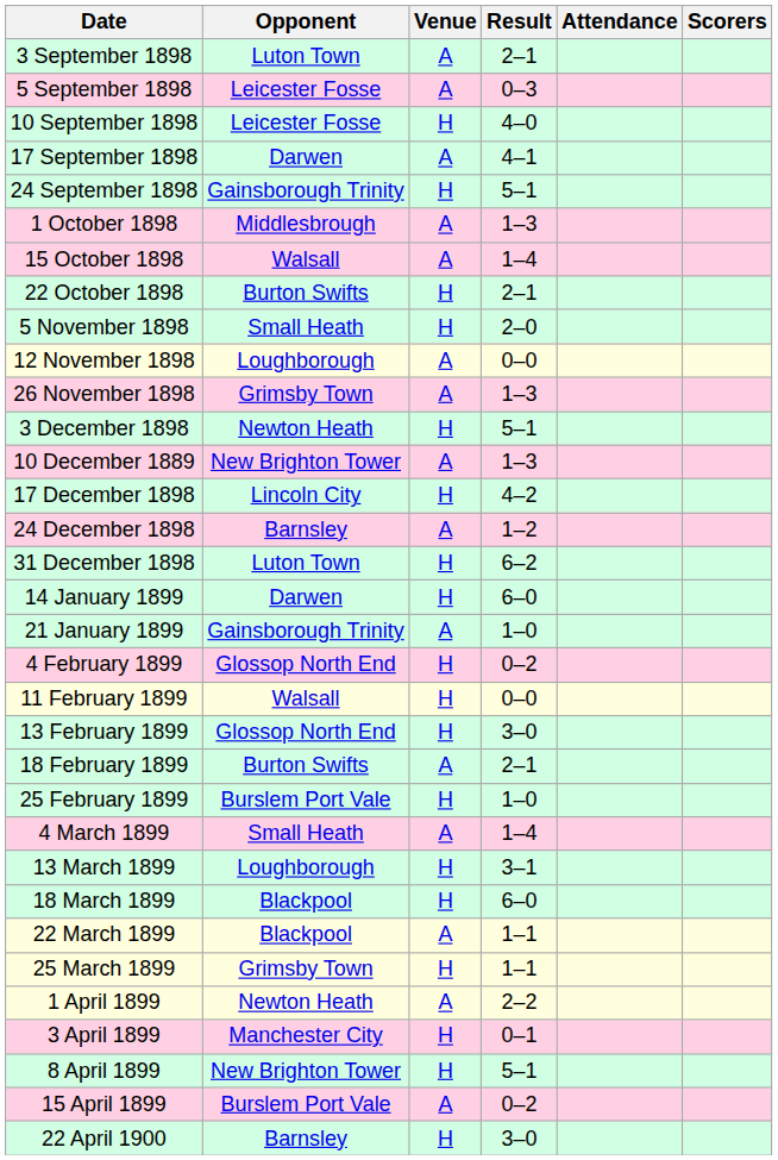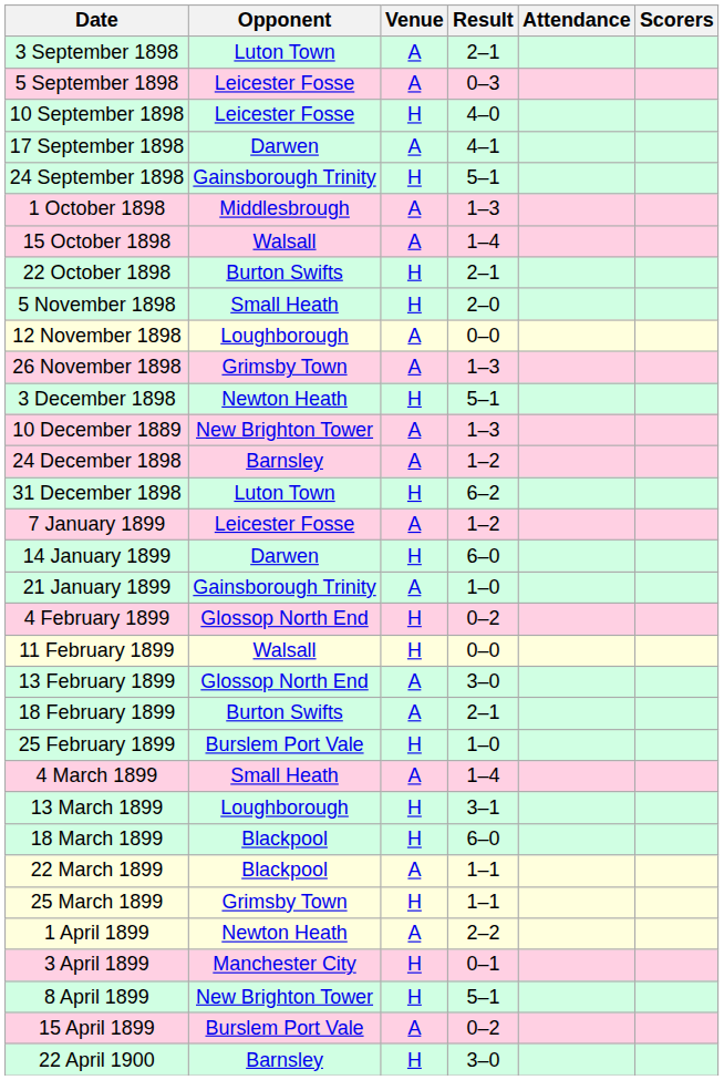- row: 17 December 1898 | Lincoln City | H | 4–2
+ row: 7 January 1899 | Leicester Fosse | A | 1–2
13 February 1899 | Venue: H -> A
